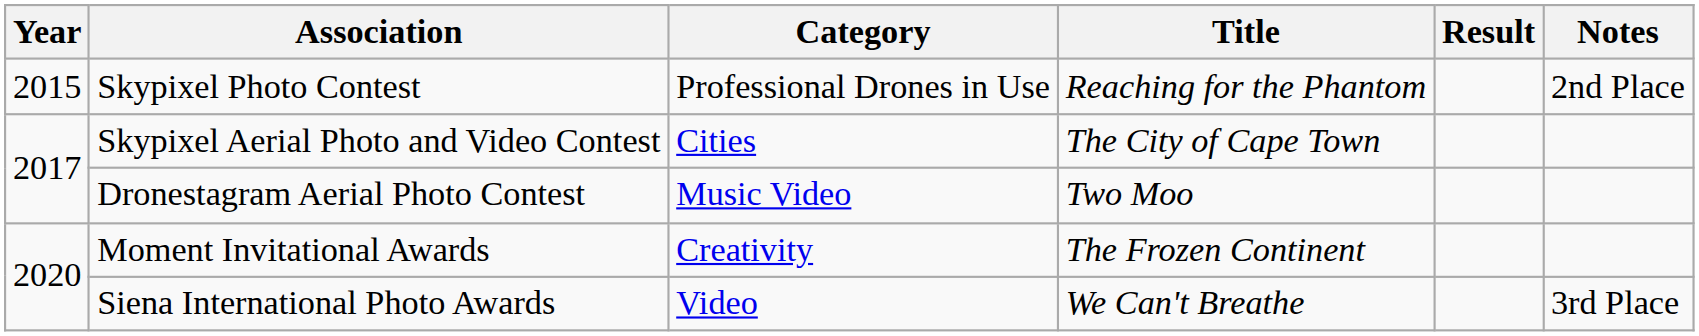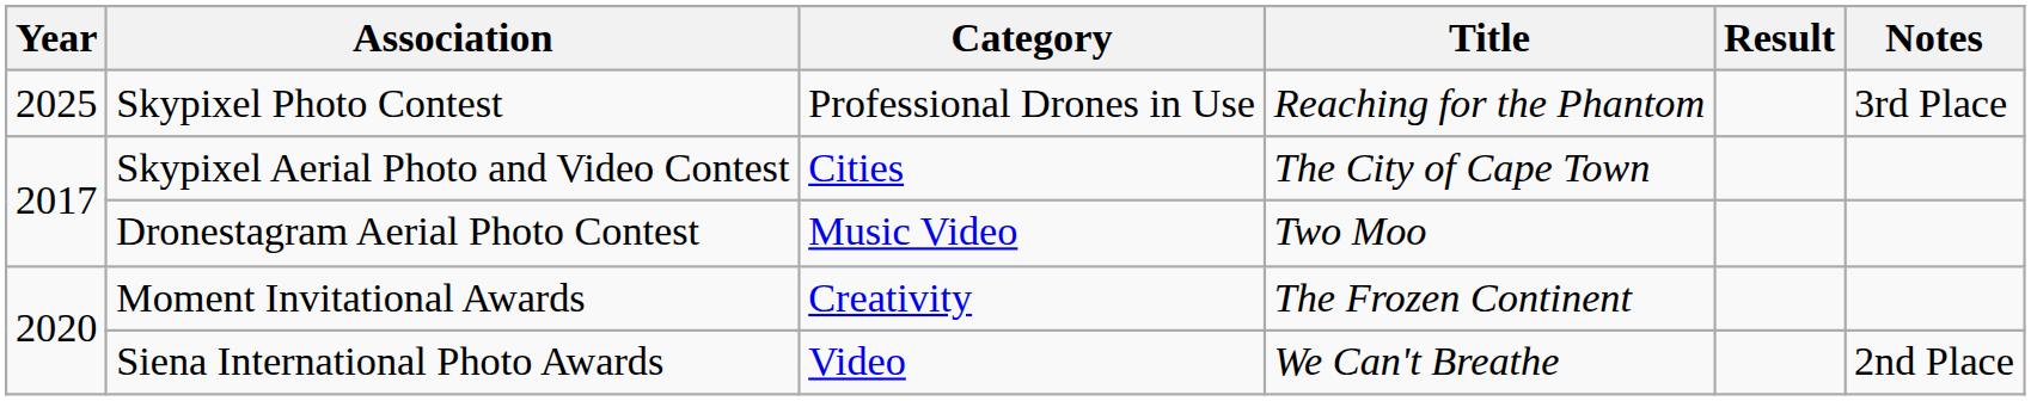Skypixel Photo Contest | Year: 2015 -> 2025
Skypixel Photo Contest | Notes: 2nd Place -> 3rd Place
Siena International Photo Awards | Notes: 3rd Place -> 2nd Place
